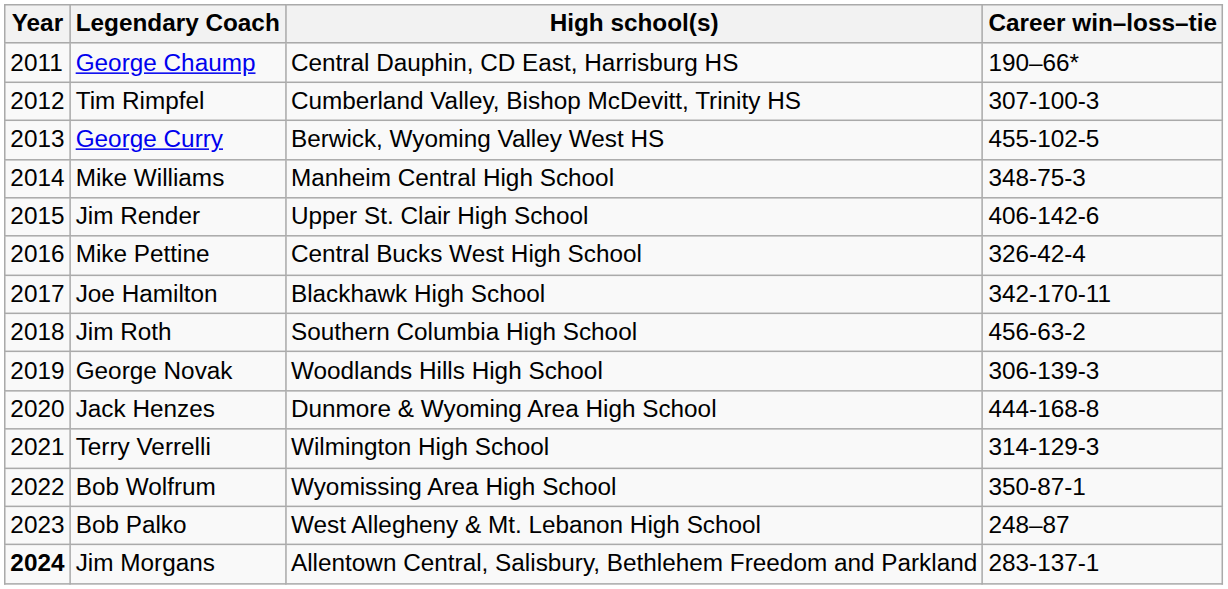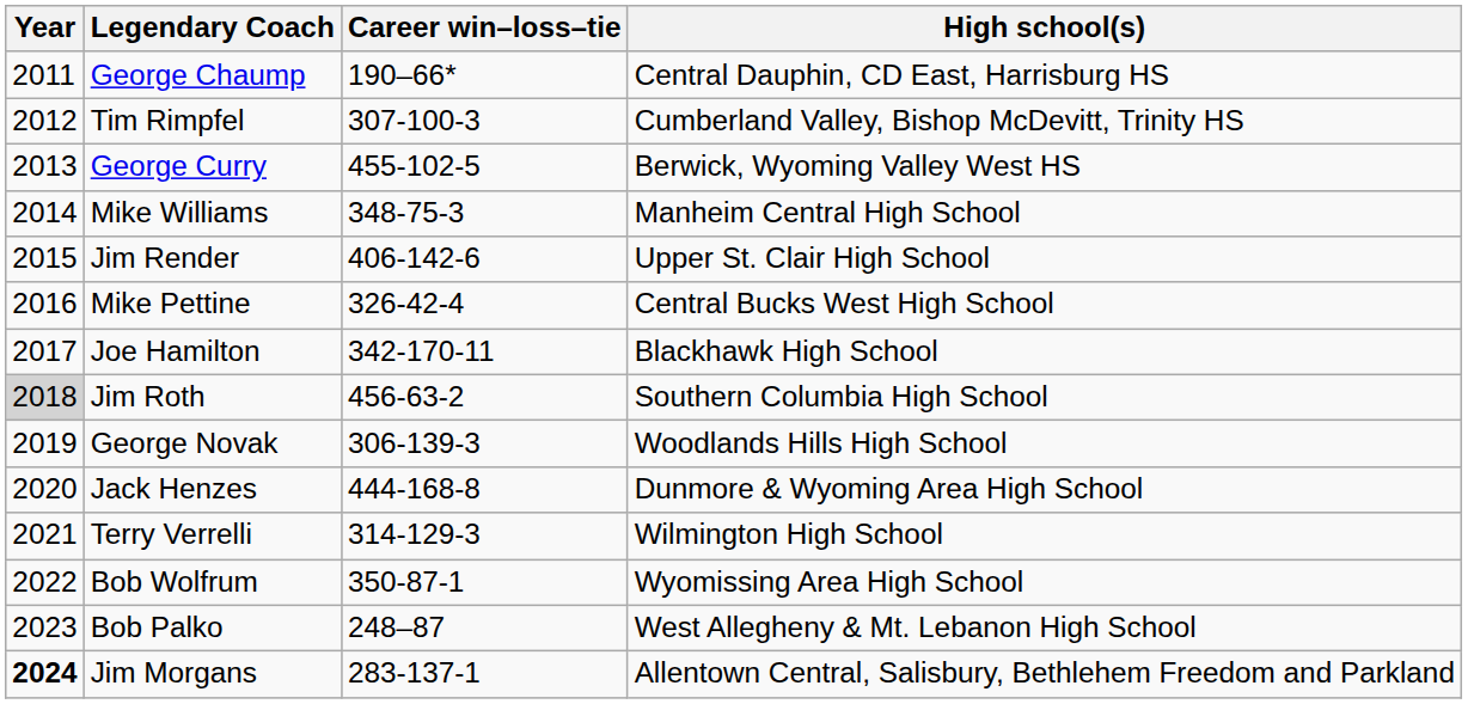columns swapped: High school(s) <-> Career win–loss–tie
Jim Roth | Year: no background -> lightgrey background
